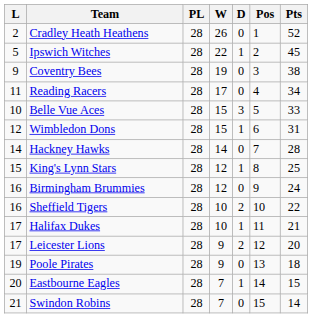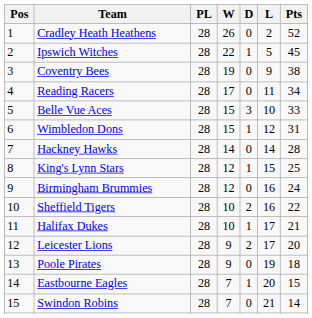columns swapped: Pos <-> L
